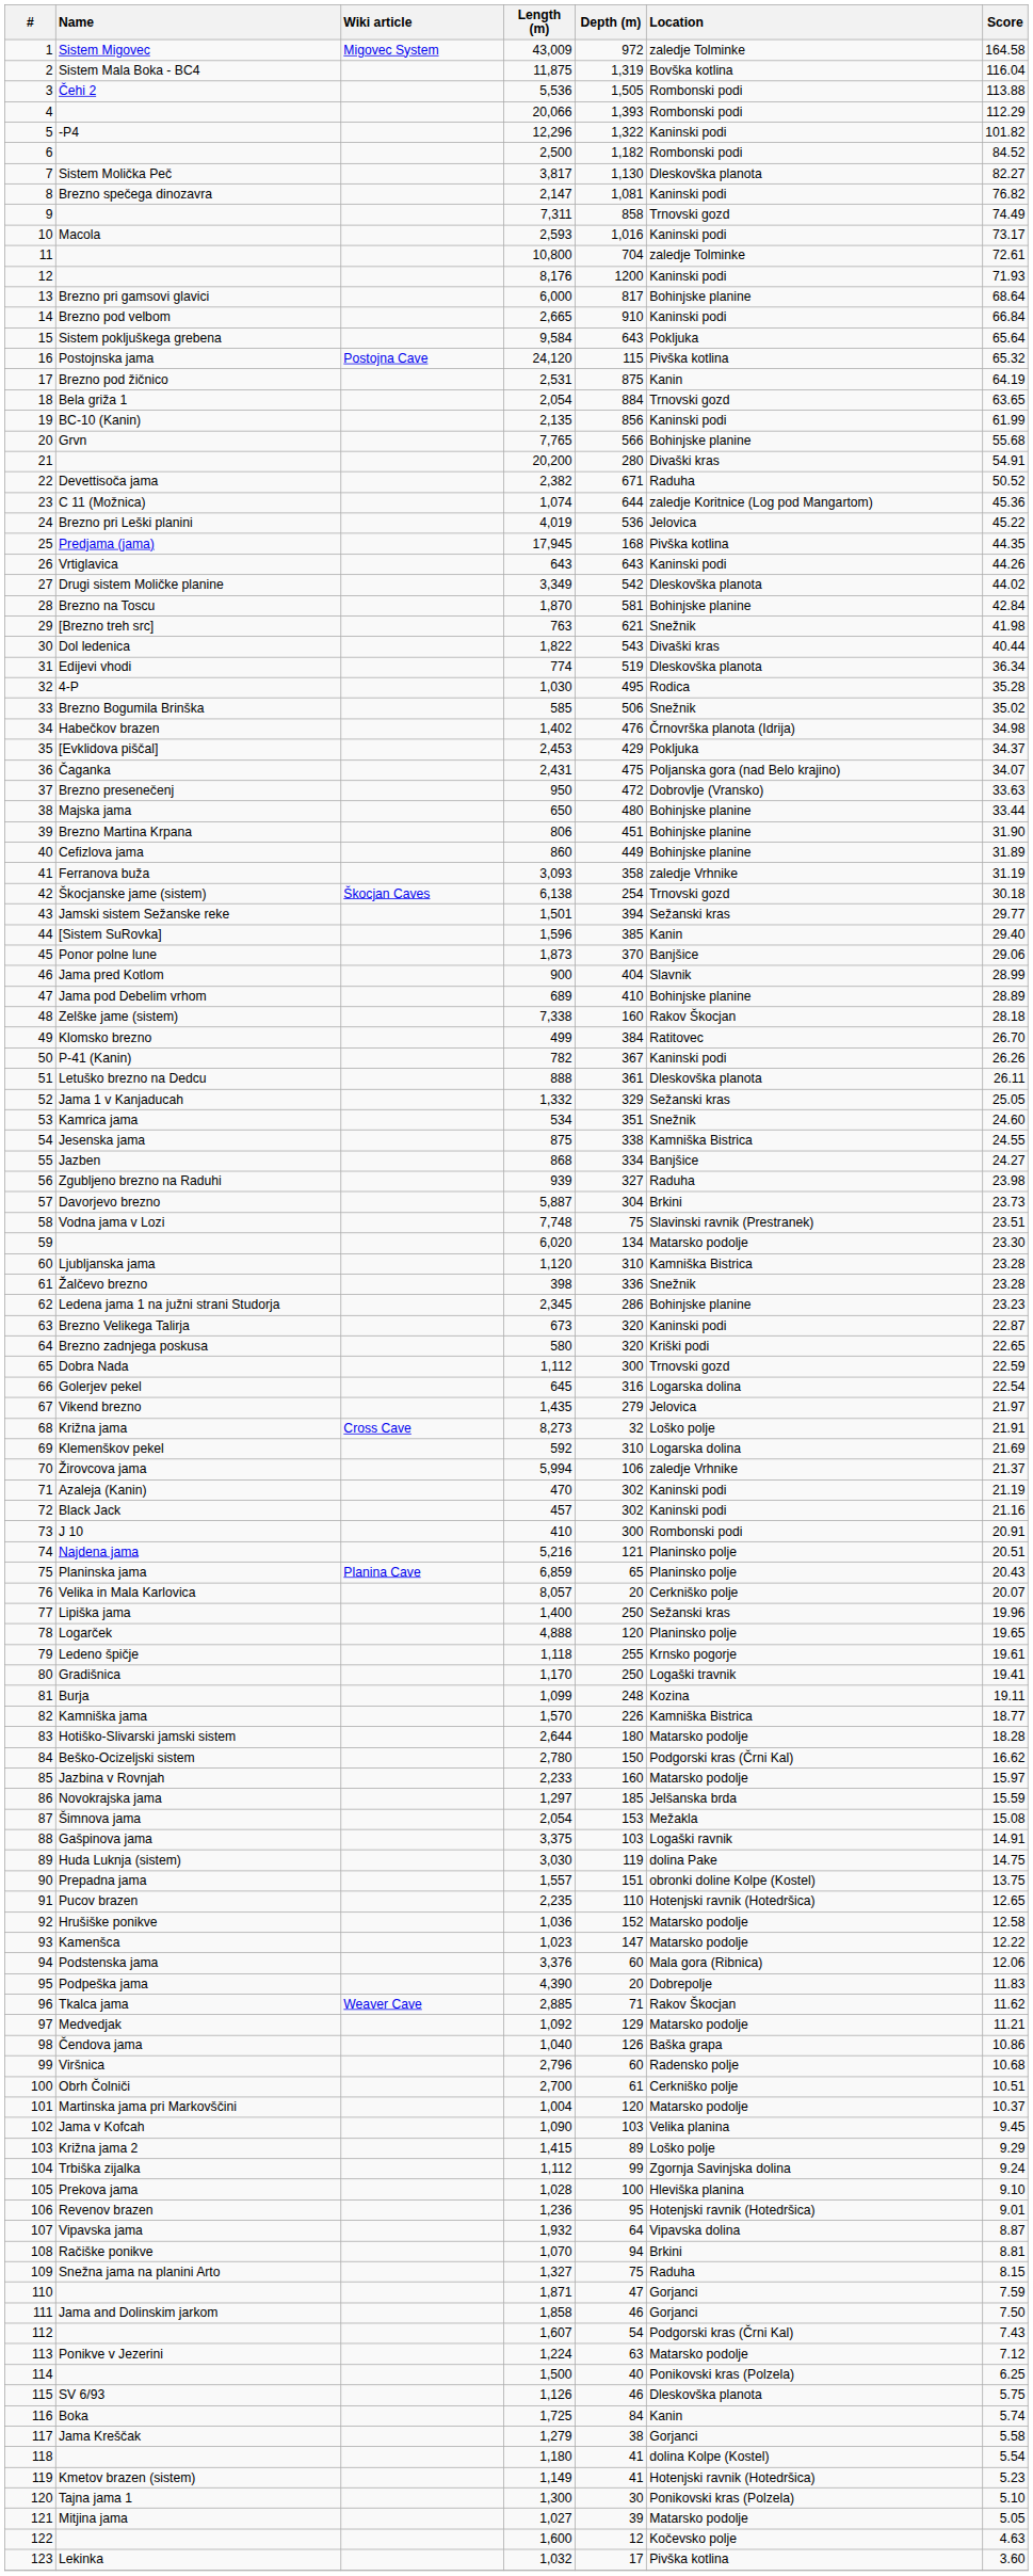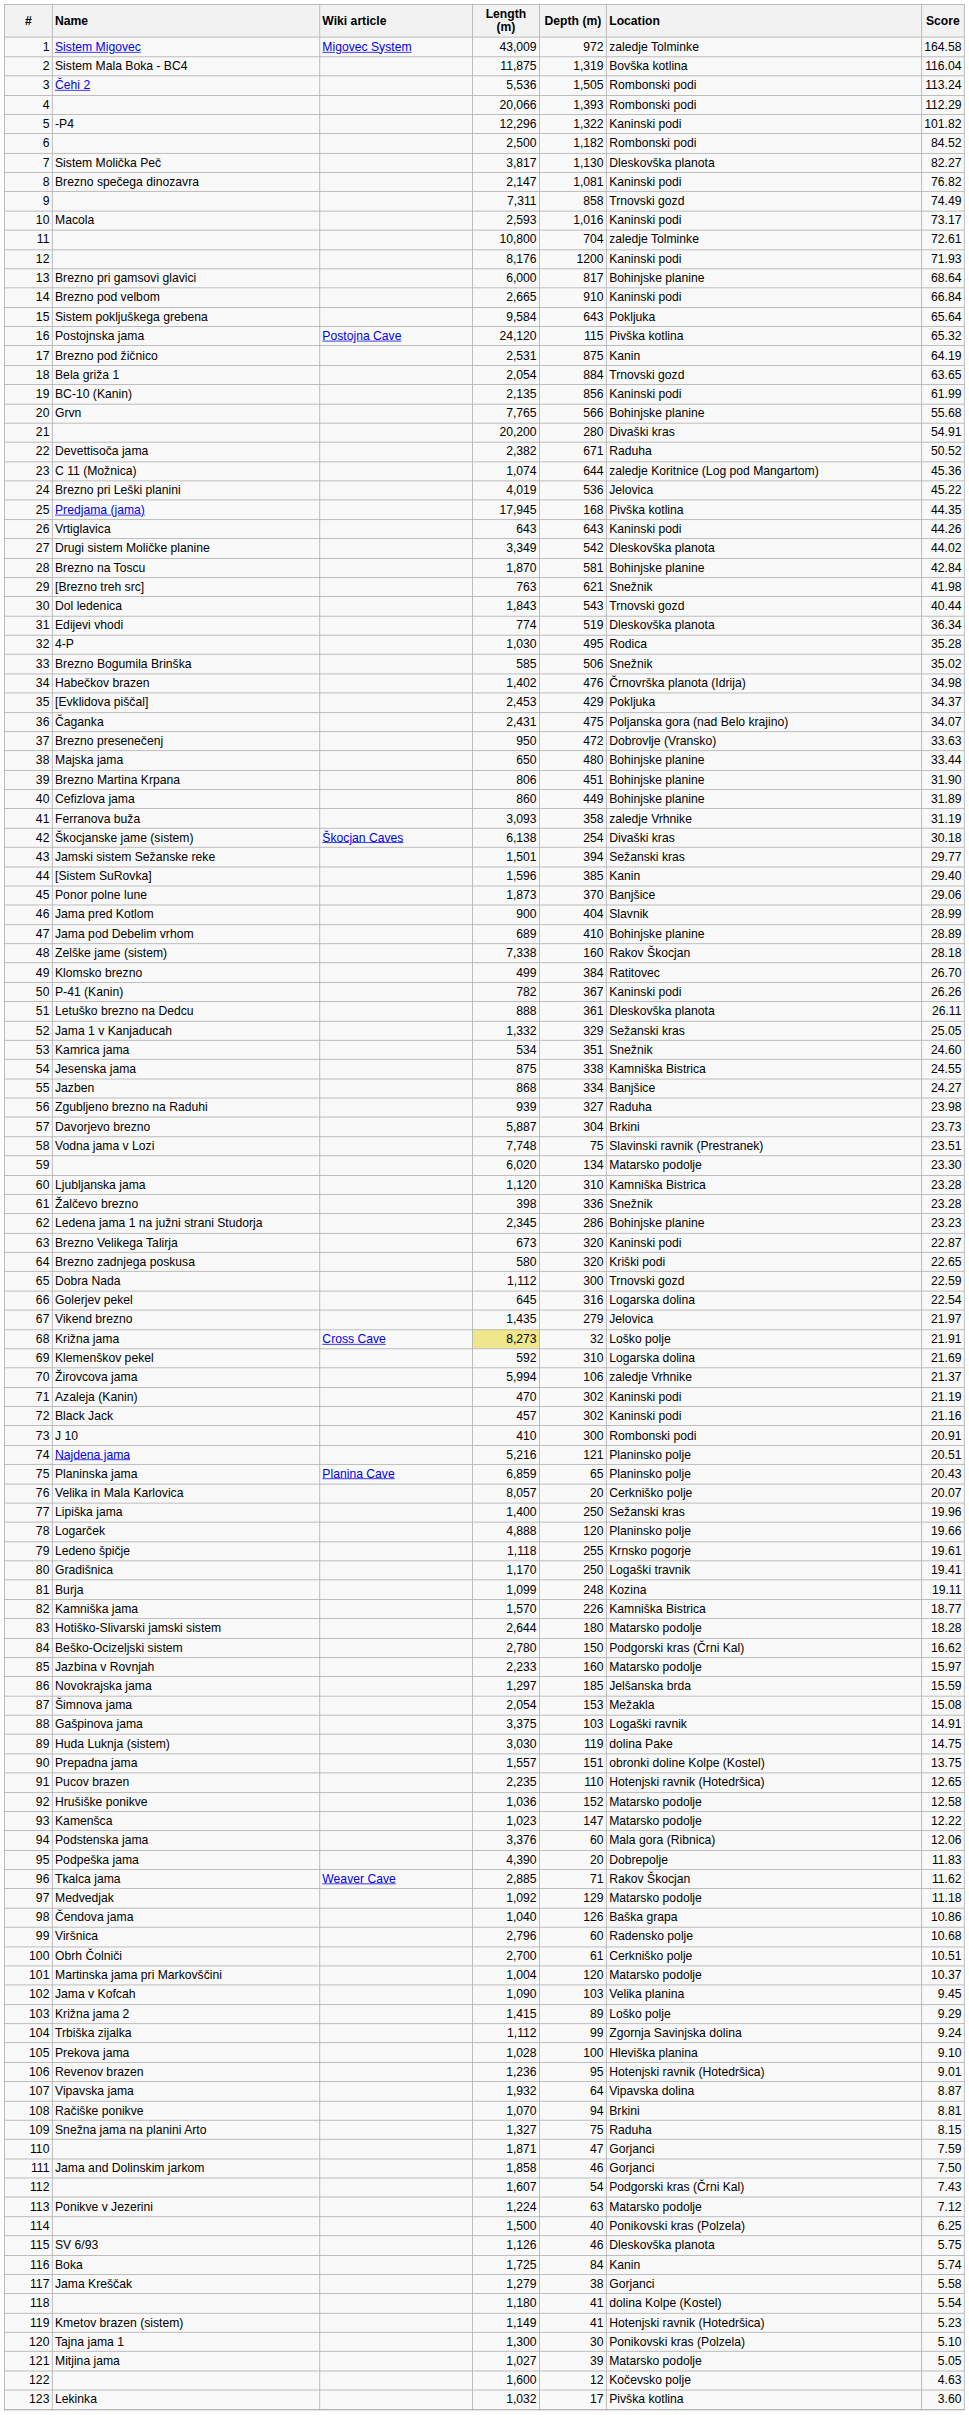Čehi 2 | Score: 113.88 -> 113.24
Dol ledenica | Length (m): 1,822 -> 1,843
Dol ledenica | Location: Divaški kras -> Trnovski gozd
Škocjanske jame (sistem) | Location: Trnovski gozd -> Divaški kras
Križna jama | Length (m): no background -> khaki background
Logarček | Score: 19.65 -> 19.66
Medvedjak | Score: 11.21 -> 11.18
